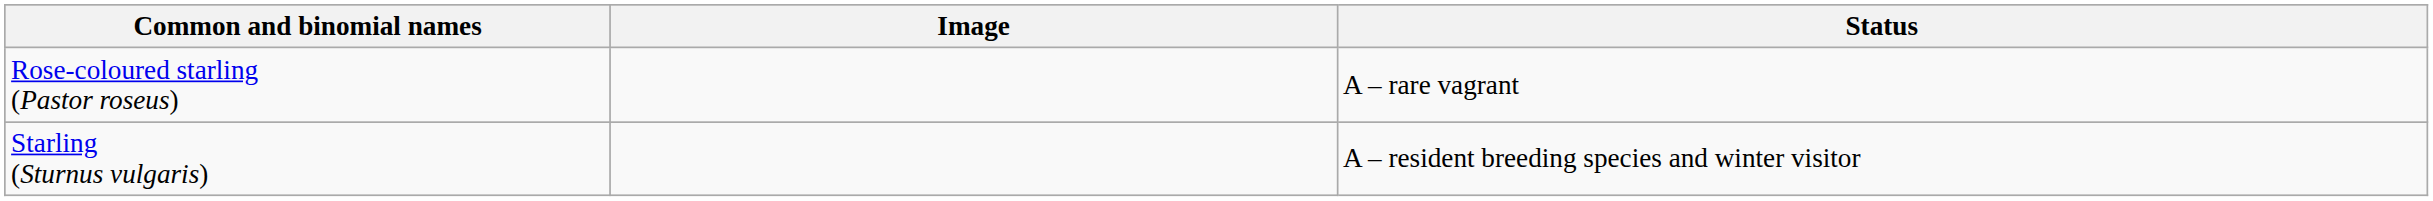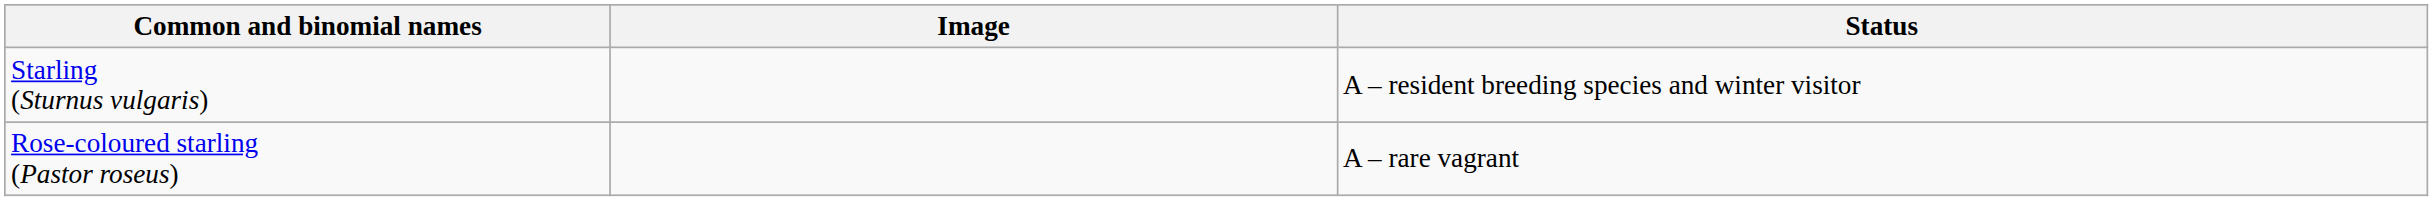rows swapped: Rose-coloured starling (Pastor roseus) <-> Starling (Sturnus vulgaris)
